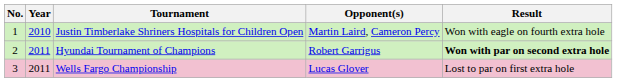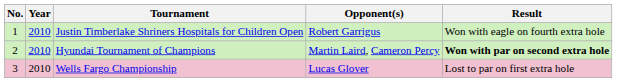Justin Timberlake Shriners Hospitals for Children Open | Opponent(s): Martin Laird, Cameron Percy -> Robert Garrigus
Hyundai Tournament of Champions | Year: 2011 -> 2010
Hyundai Tournament of Champions | Opponent(s): Robert Garrigus -> Martin Laird, Cameron Percy
Wells Fargo Championship | Year: 2011 -> 2010
